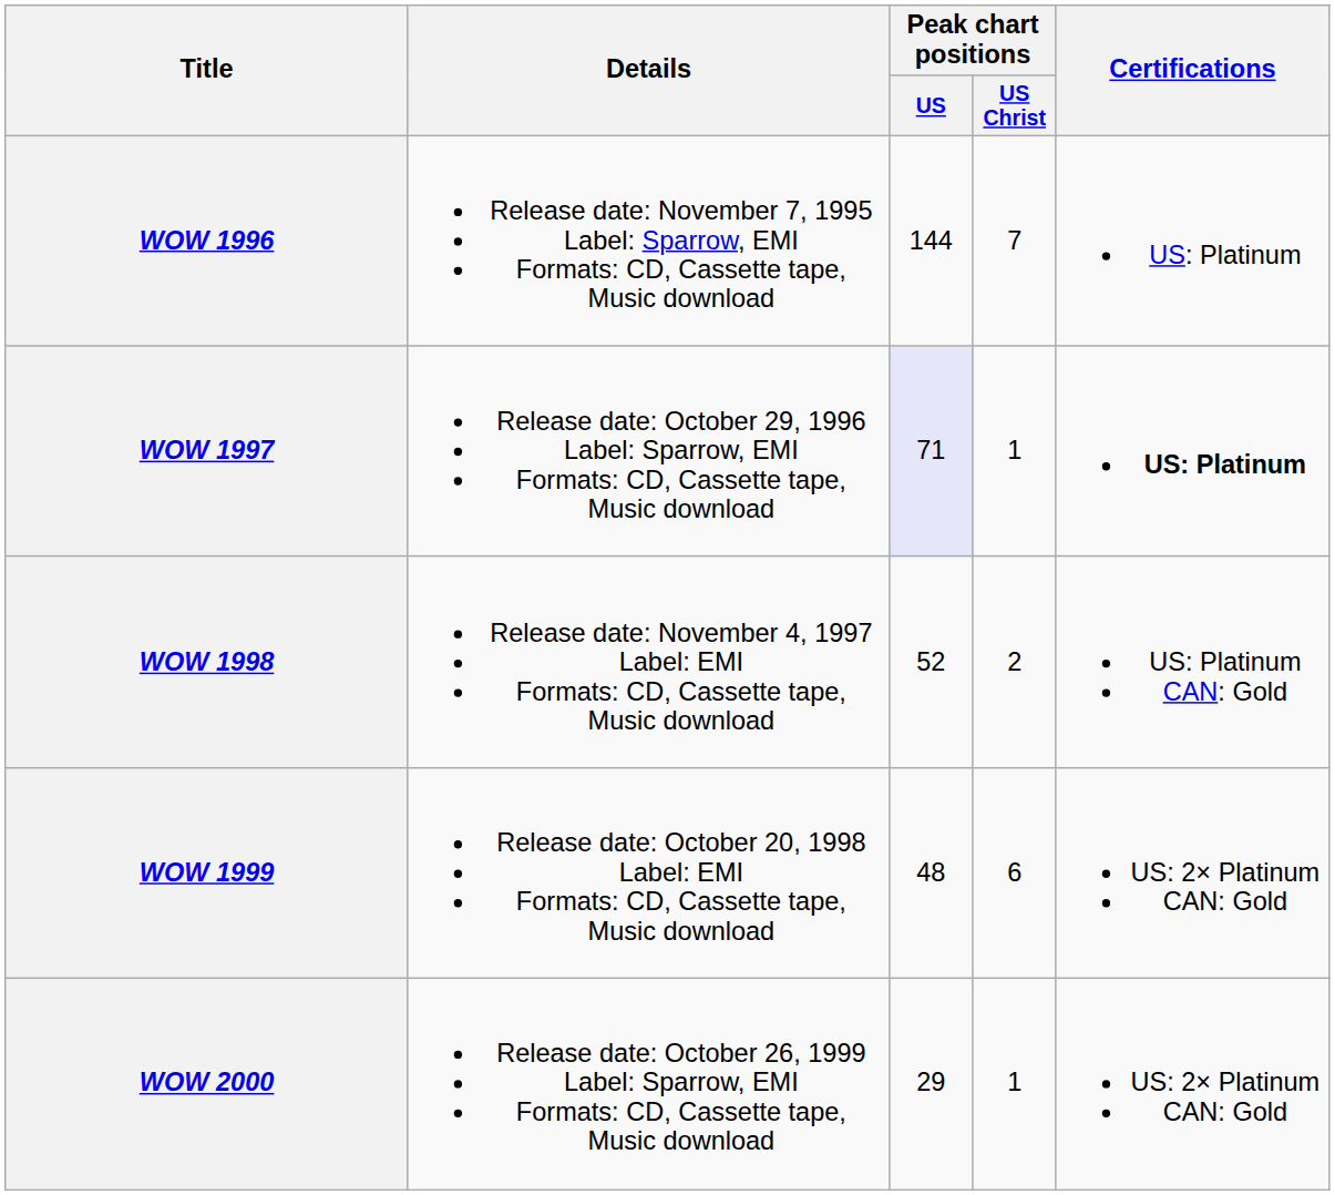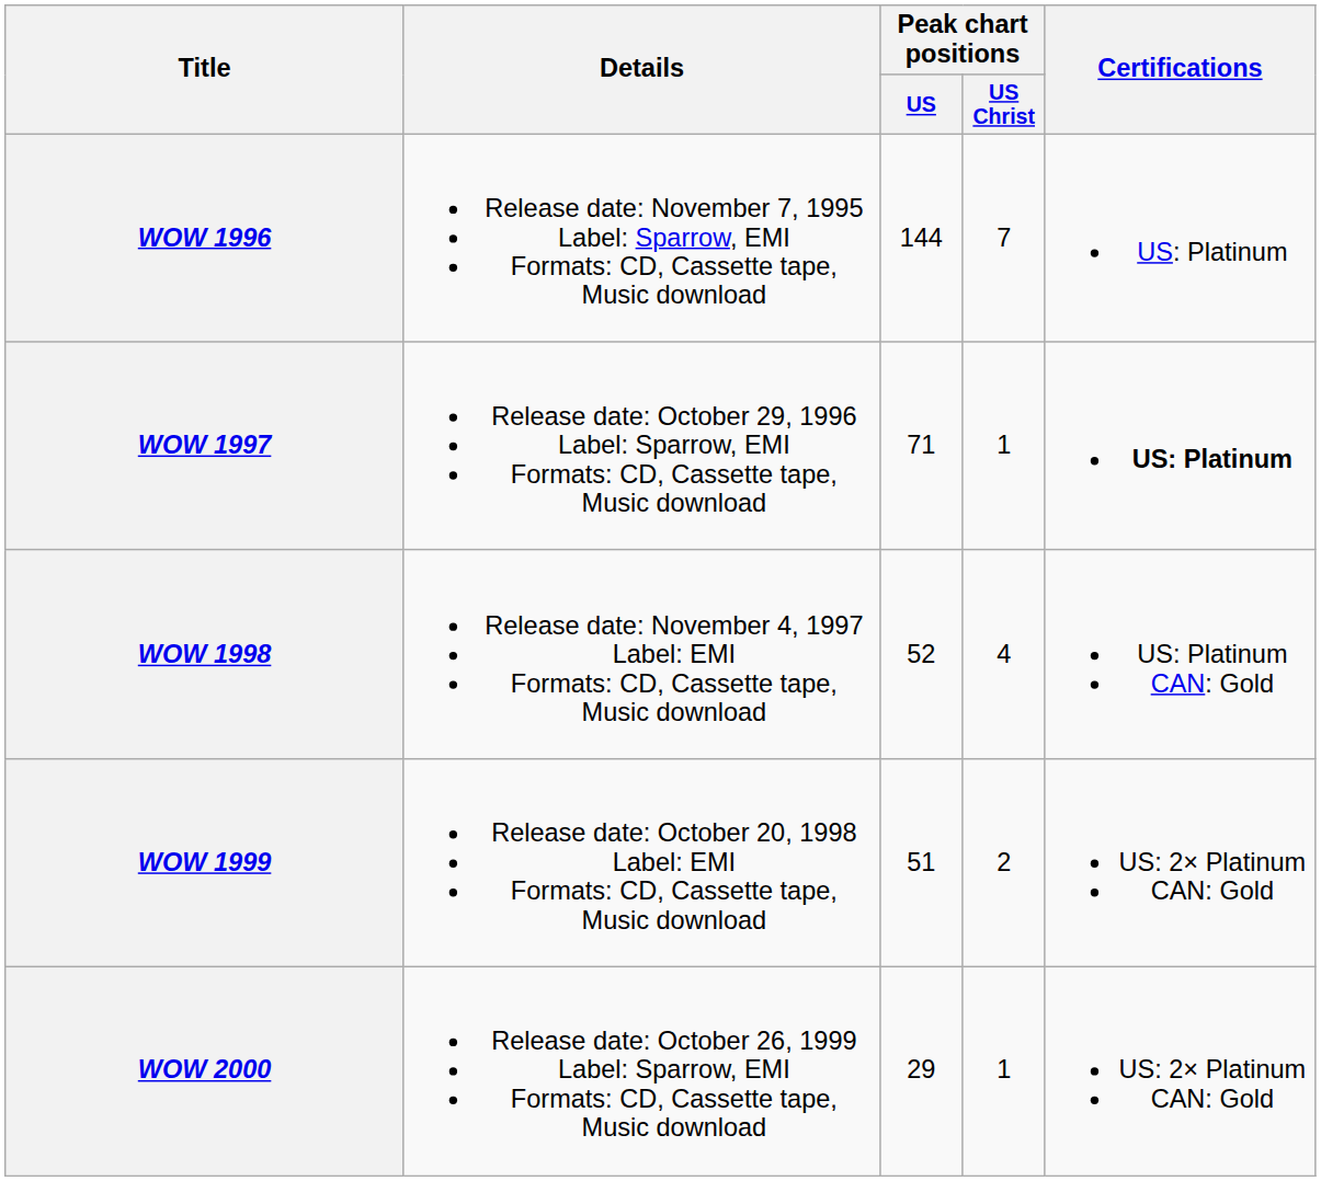WOW 1997 | Peak chart positions / US: lavender background -> no background
WOW 1998 | Peak chart positions / US Christ: 2 -> 4
WOW 1999 | Peak chart positions / US: 48 -> 51
WOW 1999 | Peak chart positions / US Christ: 6 -> 2
